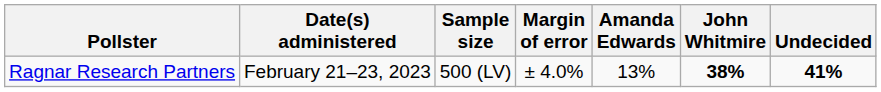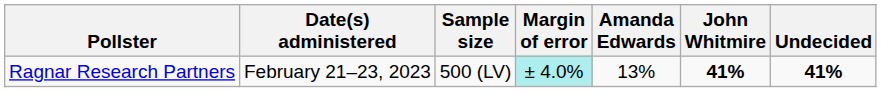Ragnar Research Partners | Margin of error: no background -> paleturquoise background
Ragnar Research Partners | John Whitmire: 38% -> 41%
